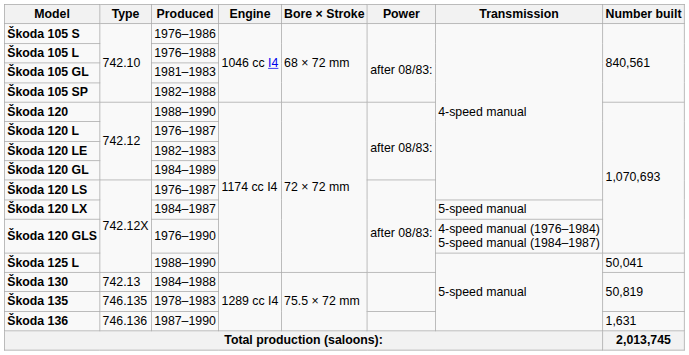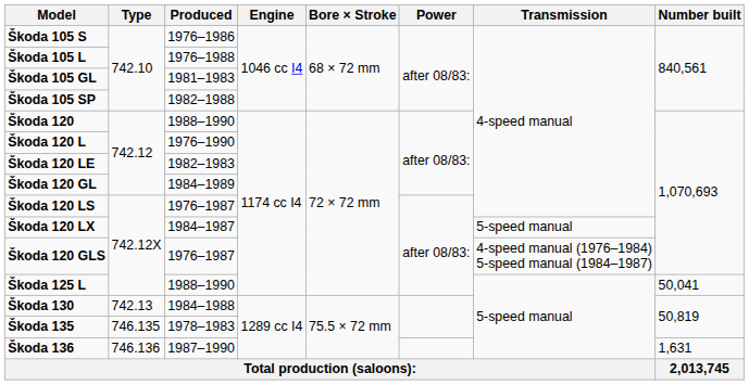Škoda 120 L | Produced: 1976–1987 -> 1976–1990
Škoda 120 GLS | Produced: 1976–1990 -> 1976–1987
